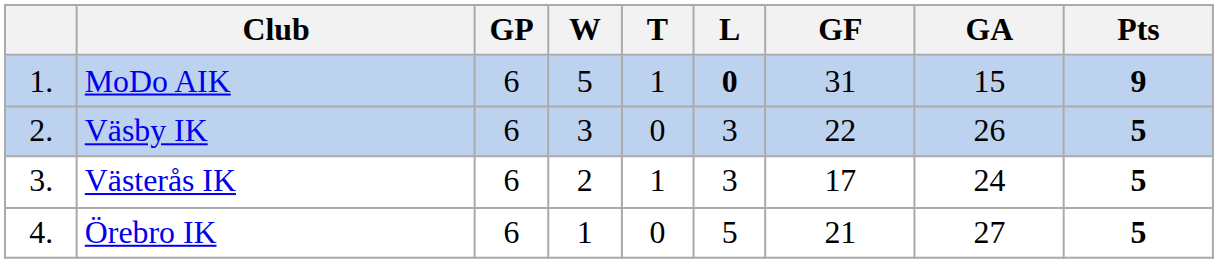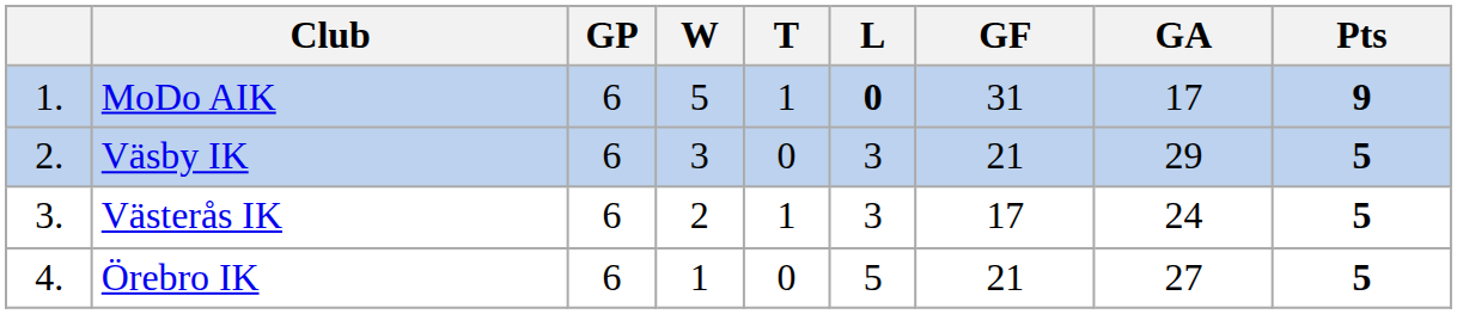MoDo AIK | GA: 15 -> 17
Väsby IK | GF: 22 -> 21
Väsby IK | GA: 26 -> 29
